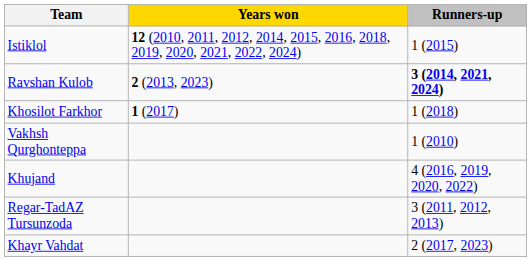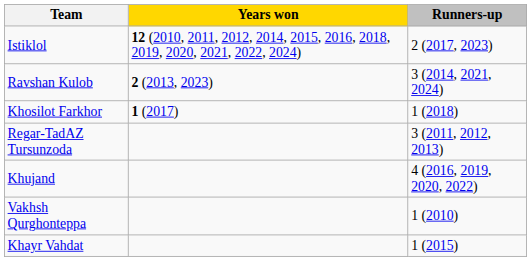Istiklol | Runners-up: 1 (2015) -> 2 (2017, 2023)
Ravshan Kulob | Runners-up: bold -> normal
rows swapped: Regar-TadAZ Tursunzoda <-> Vakhsh Qurghonteppa
Khayr Vahdat | Runners-up: 2 (2017, 2023) -> 1 (2015)
